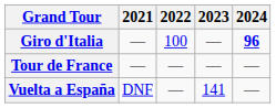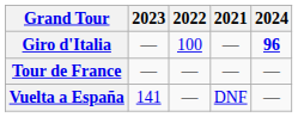columns swapped: 2021 <-> 2023
